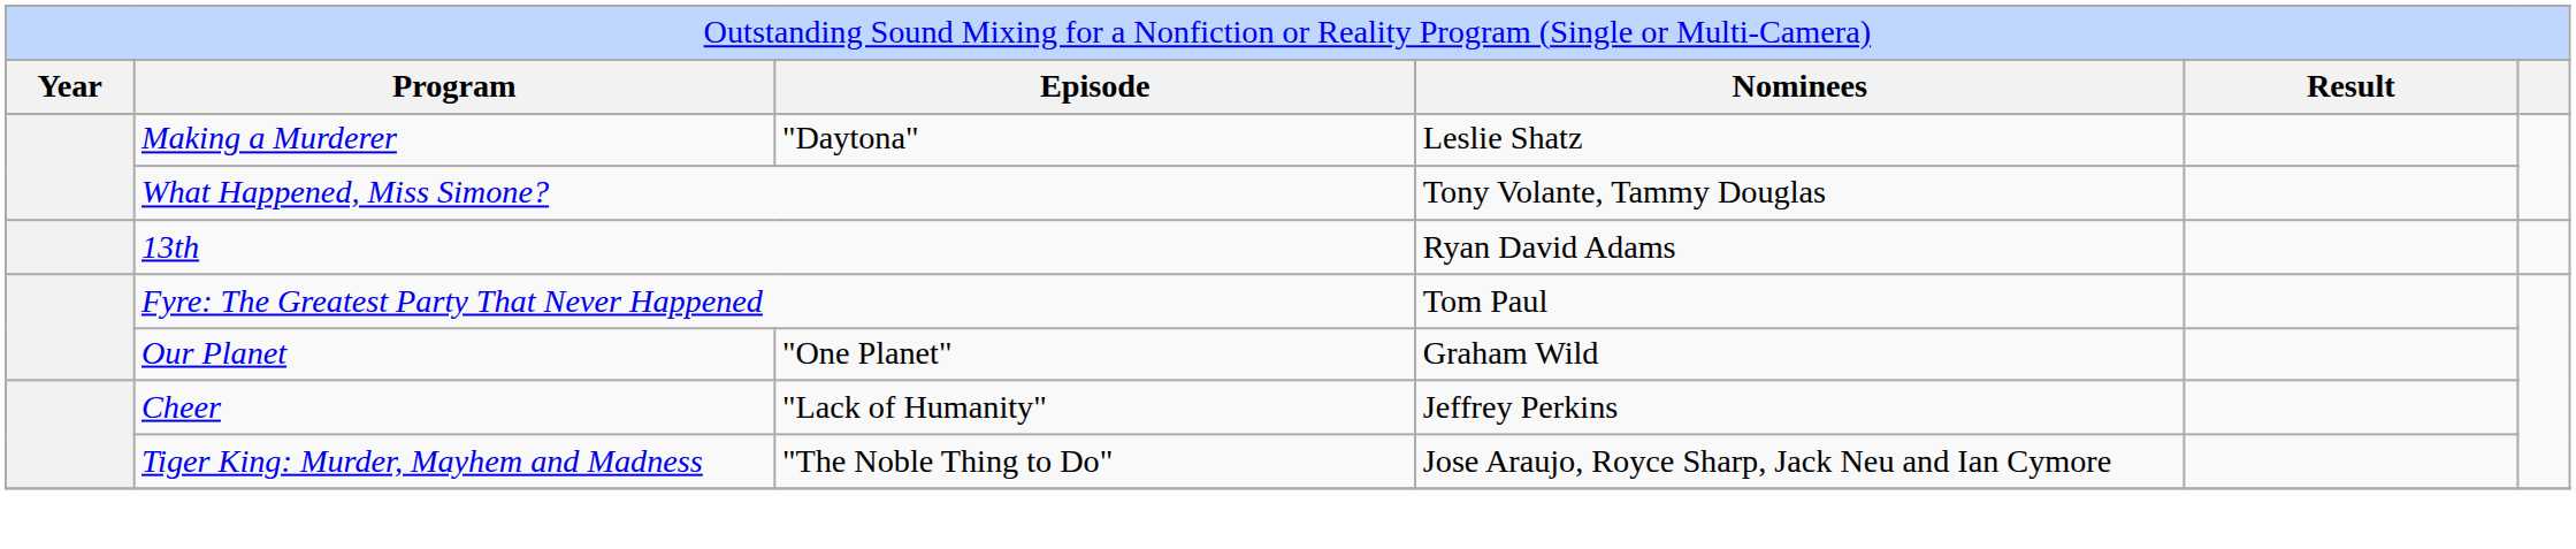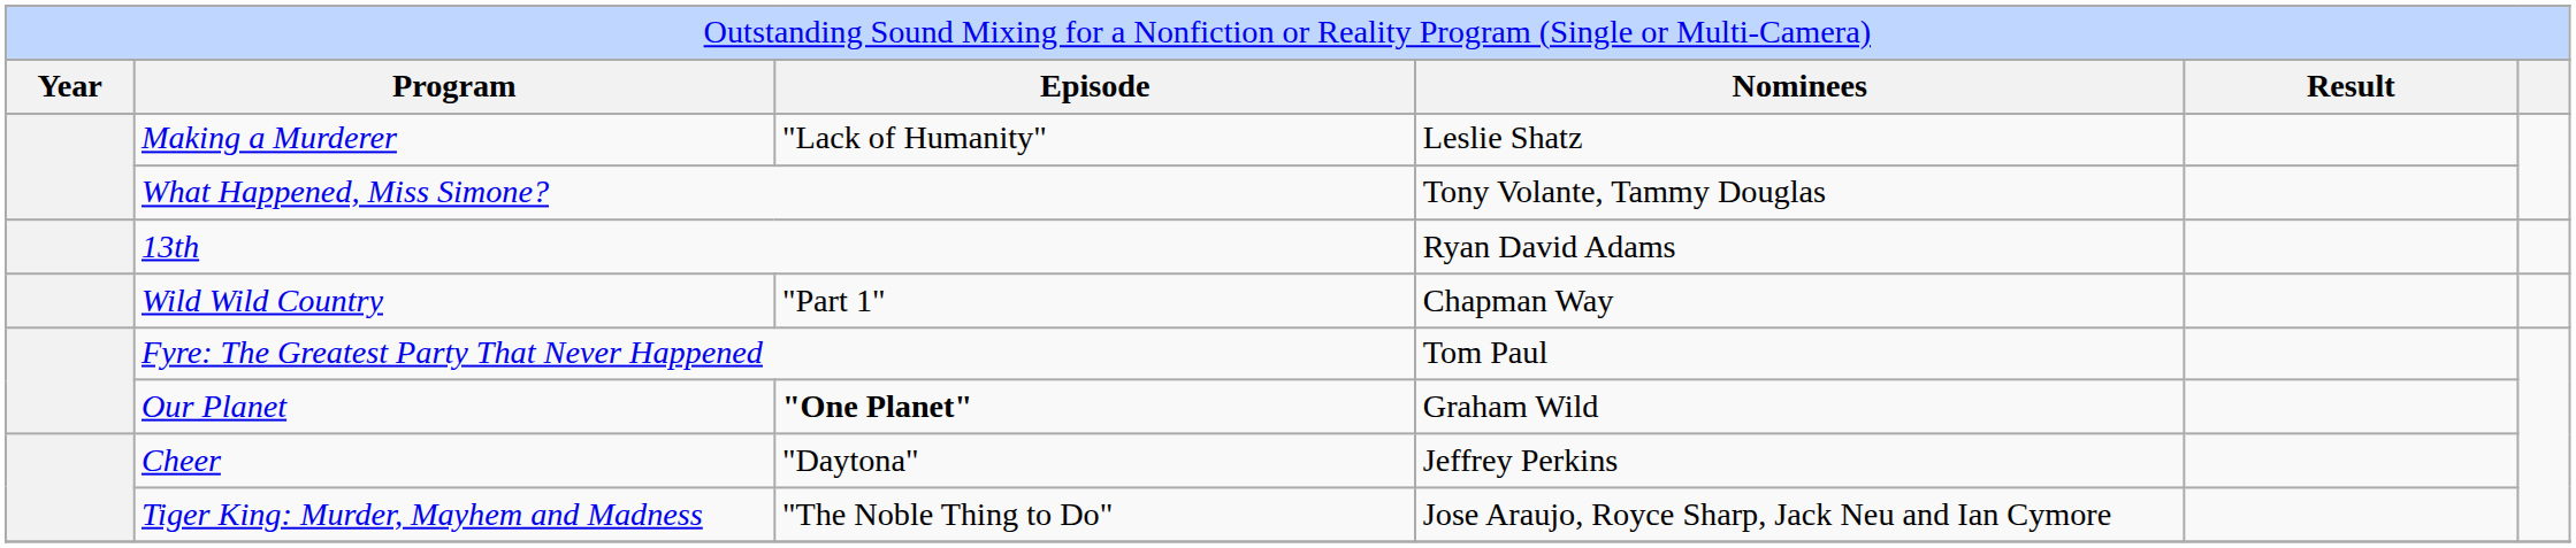Making a Murderer | column 3: "Daytona" -> "Lack of Humanity"
+ row: Wild Wild Country | "Part 1" | Chapman Way
Our Planet | column 3: normal -> bold
Cheer | column 3: "Lack of Humanity" -> "Daytona"
